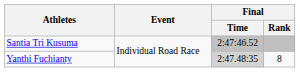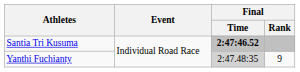Santia Tri Kusuma | Final / Time: normal -> bold
Yanthi Fuchianty | Final / Rank: 8 -> 9
